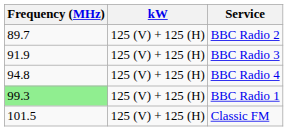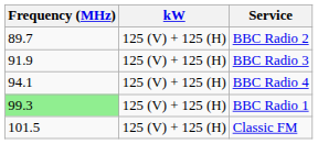BBC Radio 4 | Frequency (MHz): 94.8 -> 94.1
